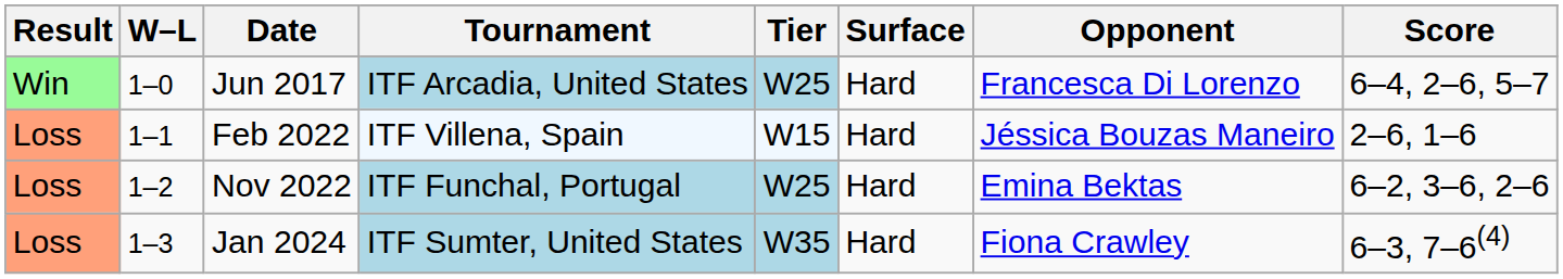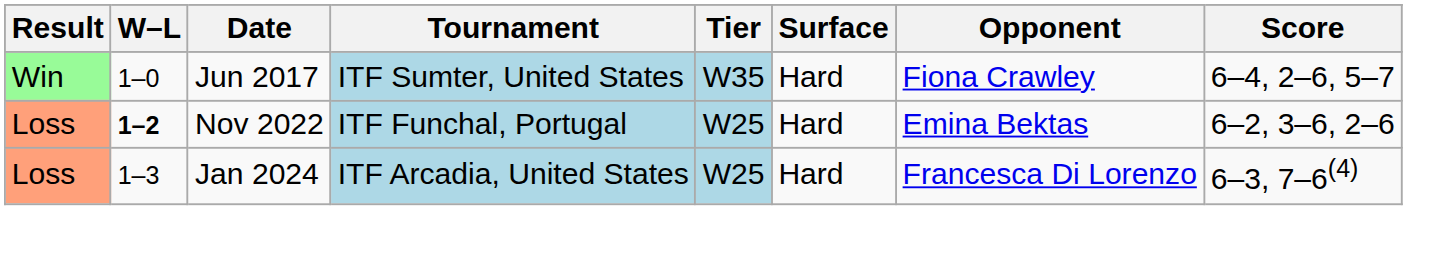Jun 2017 | Tournament: ITF Arcadia, United States -> ITF Sumter, United States
Jun 2017 | Tier: W25 -> W35
Jun 2017 | Opponent: Francesca Di Lorenzo -> Fiona Crawley
- row: Loss | 1–1 | Feb 2022 | ITF Villena, Spain | W15 | Hard | Jéssica Bouzas Maneiro | 2–6, 1–6
Nov 2022 | W–L: normal -> bold
Jan 2024 | Tournament: ITF Sumter, United States -> ITF Arcadia, United States
Jan 2024 | Tier: W35 -> W25
Jan 2024 | Opponent: Fiona Crawley -> Francesca Di Lorenzo
